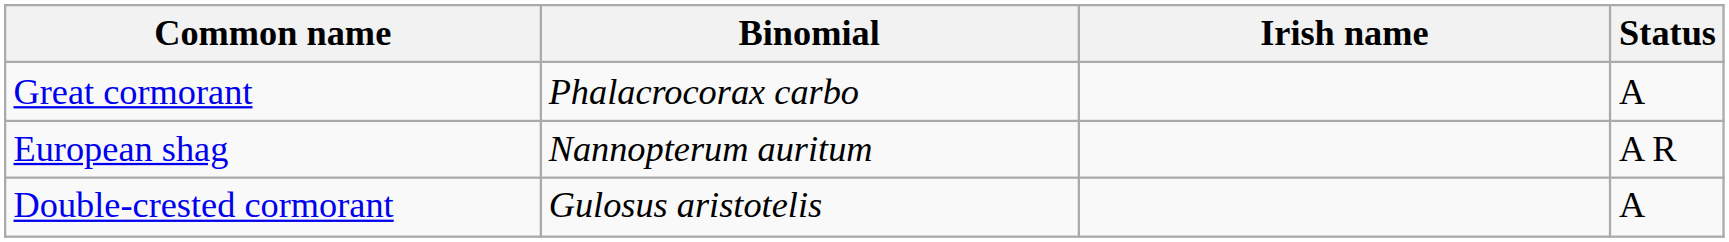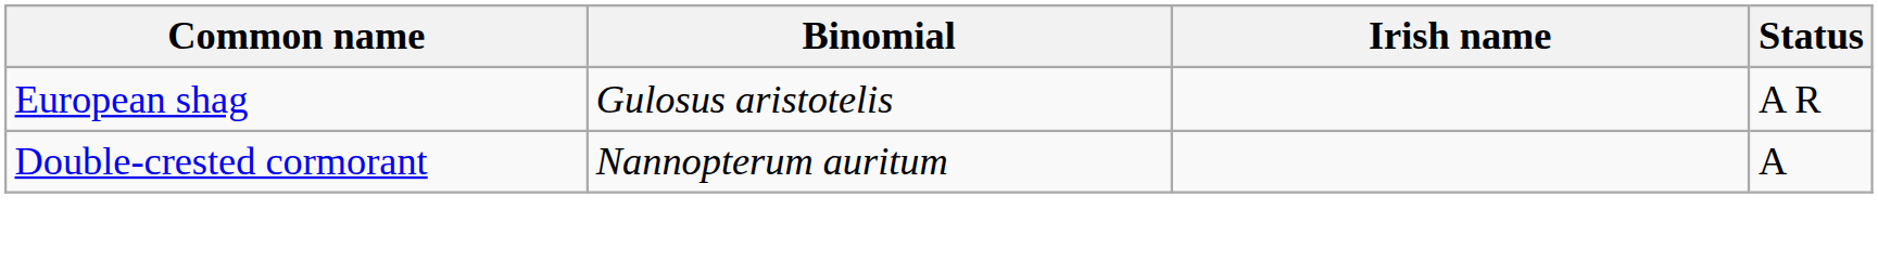- row: Great cormorant | Phalacrocorax carbo | A
European shag | Binomial: Nannopterum auritum -> Gulosus aristotelis
Double-crested cormorant | Binomial: Gulosus aristotelis -> Nannopterum auritum
